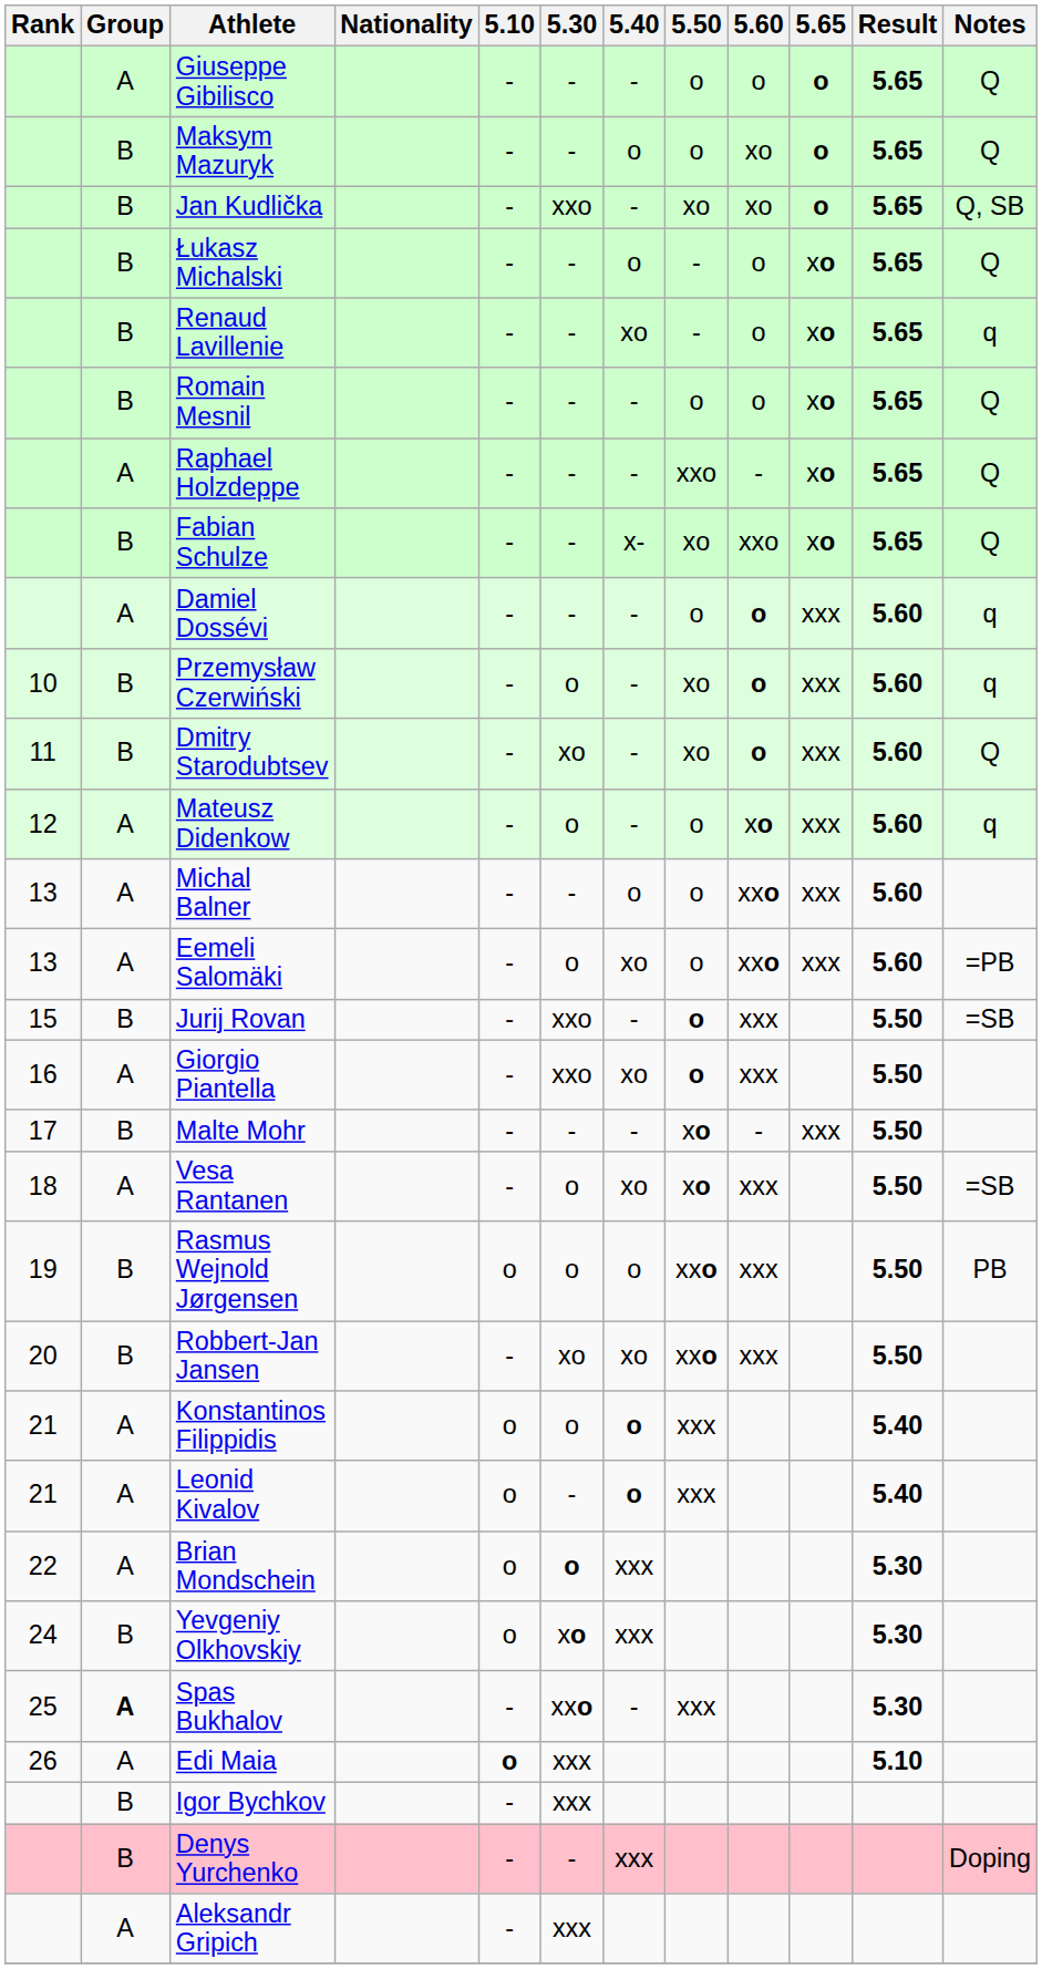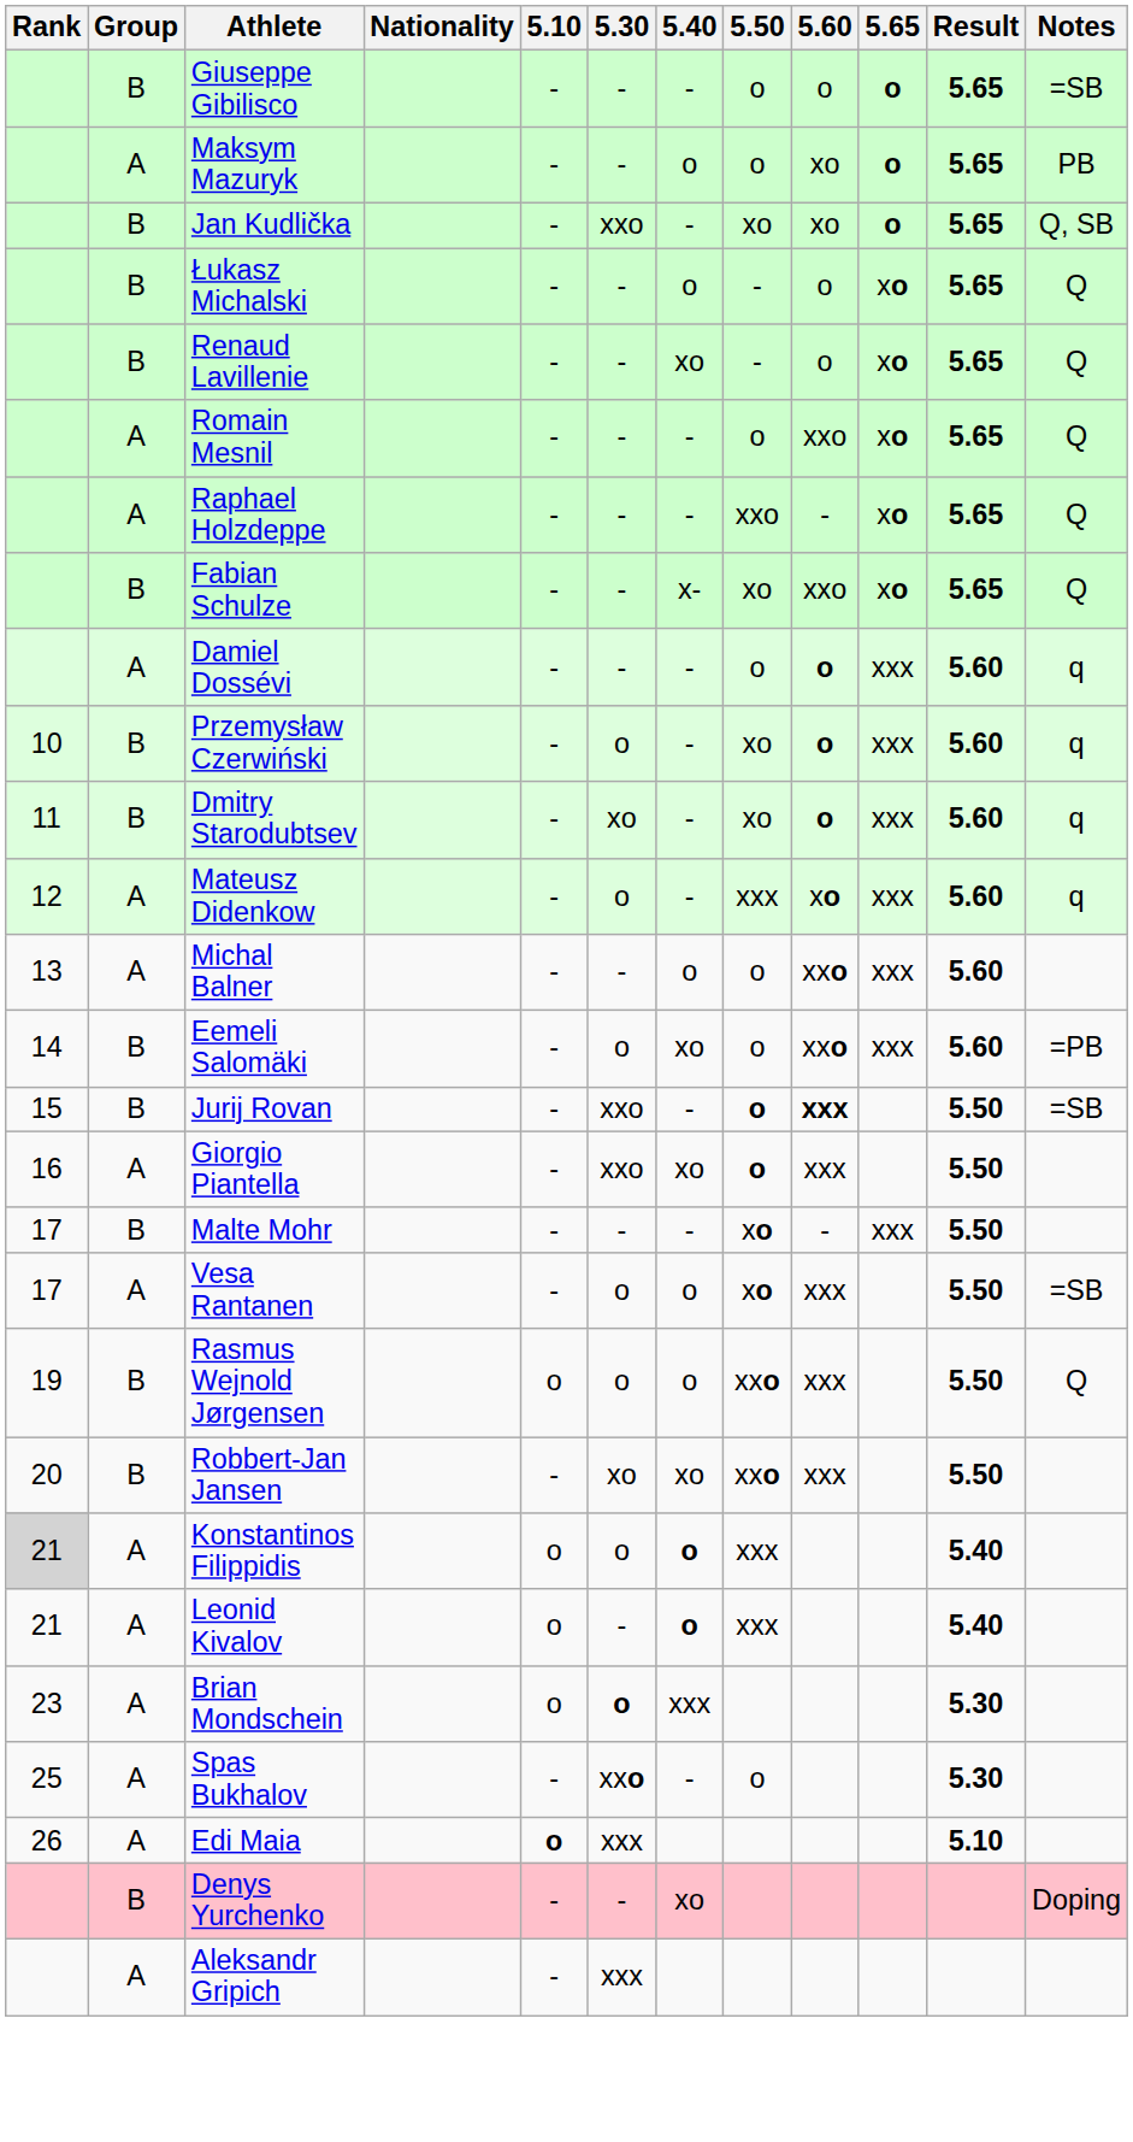Giuseppe Gibilisco | Group: A -> B
Giuseppe Gibilisco | Notes: Q -> =SB
Maksym Mazuryk | Group: B -> A
Maksym Mazuryk | Notes: Q -> PB
Renaud Lavillenie | Notes: q -> Q
Romain Mesnil | Group: B -> A
Romain Mesnil | 5.60: o -> xxo
Dmitry Starodubtsev | Notes: Q -> q
Mateusz Didenkow | 5.50: o -> xxx
Eemeli Salomäki | Rank: 13 -> 14
Eemeli Salomäki | Group: A -> B
Jurij Rovan | 5.60: normal -> bold
Vesa Rantanen | Rank: 18 -> 17
Vesa Rantanen | 5.40: xo -> o
Rasmus Wejnold Jørgensen | Notes: PB -> Q
Konstantinos Filippidis | Rank: no background -> lightgrey background
Brian Mondschein | Rank: 22 -> 23
- row: 24 | B | Yevgeniy Olkhovskiy | o | xo | xxx | 5.30
Spas Bukhalov | Group: bold -> normal
Spas Bukhalov | 5.50: xxx -> o
- row: B | Igor Bychkov | - | xxx
Denys Yurchenko | 5.40: xxx -> xo
